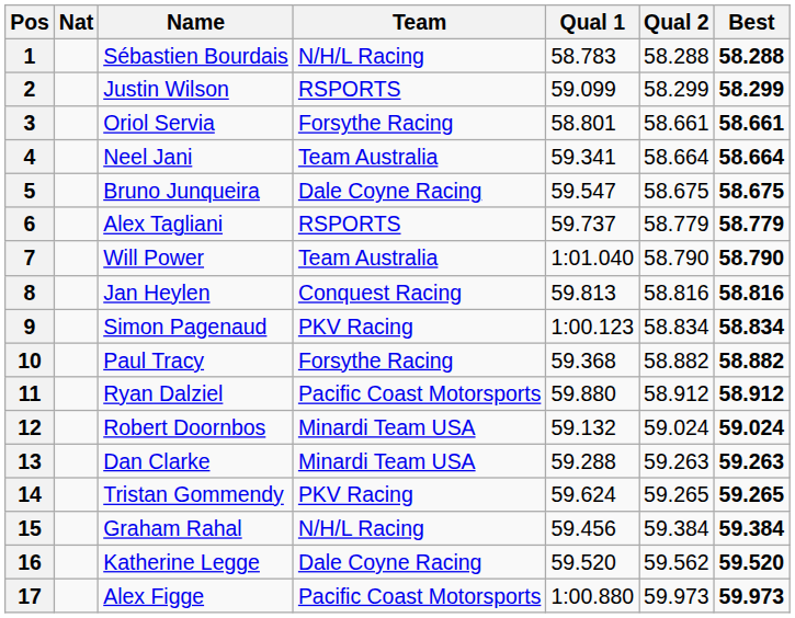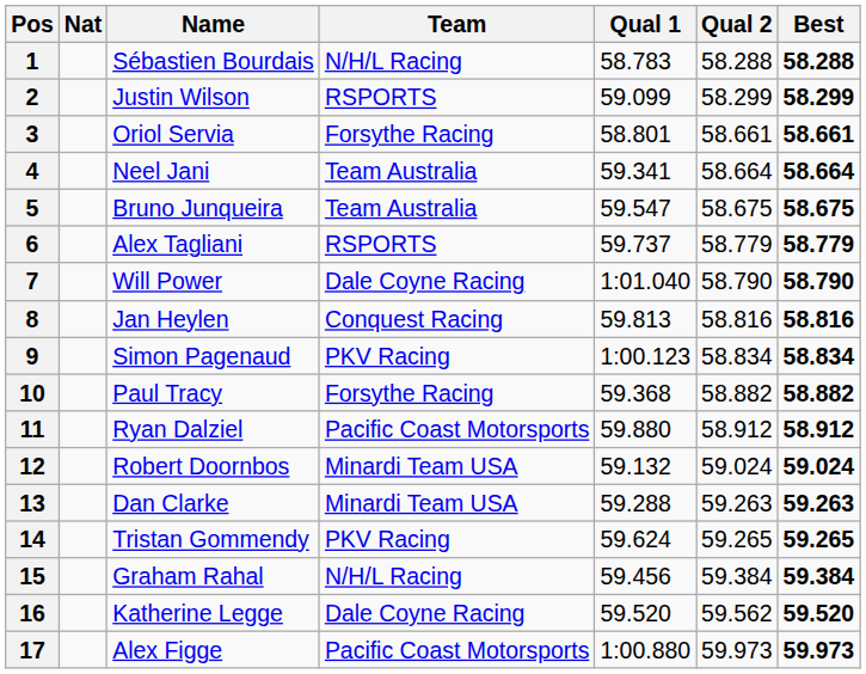5 | Team: Dale Coyne Racing -> Team Australia
7 | Team: Team Australia -> Dale Coyne Racing
